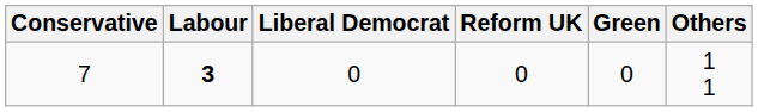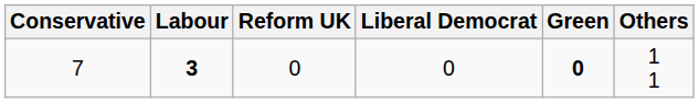columns swapped: Reform UK <-> Liberal Democrat
7 | Green: normal -> bold
